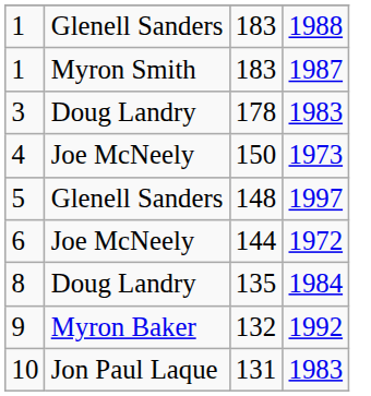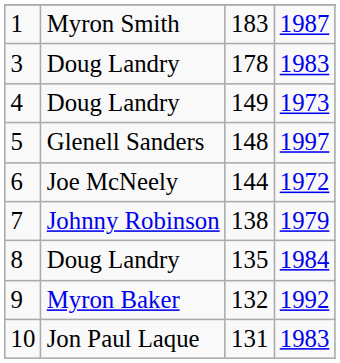- row: 1 | Glenell Sanders | 183 | 1988
4 | column 2: Joe McNeely -> Doug Landry
4 | column 3: 150 -> 149
+ row: 7 | Johnny Robinson | 138 | 1979
